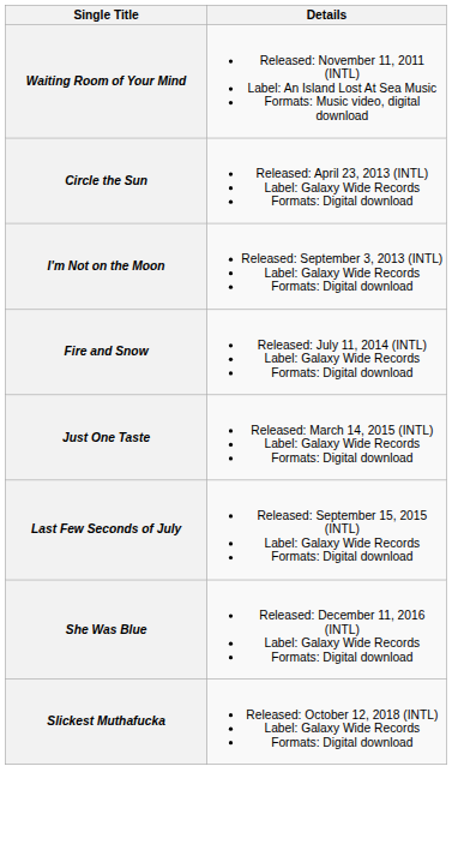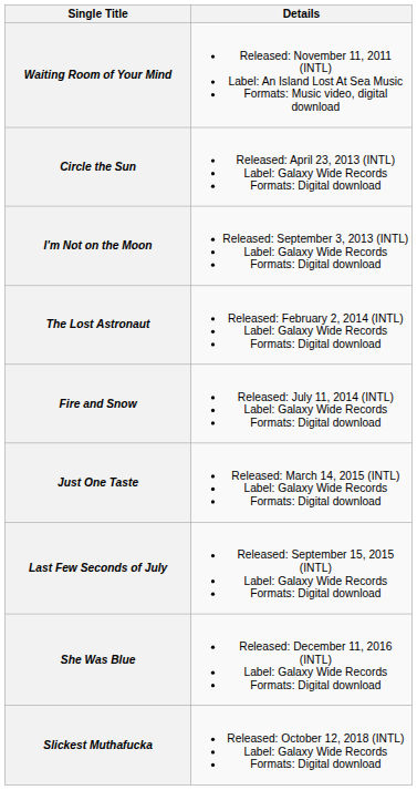+ row: The Lost Astronaut | Released: February 2, 2014 (INTL) Label: Galaxy Wide Records Formats: Digital download
